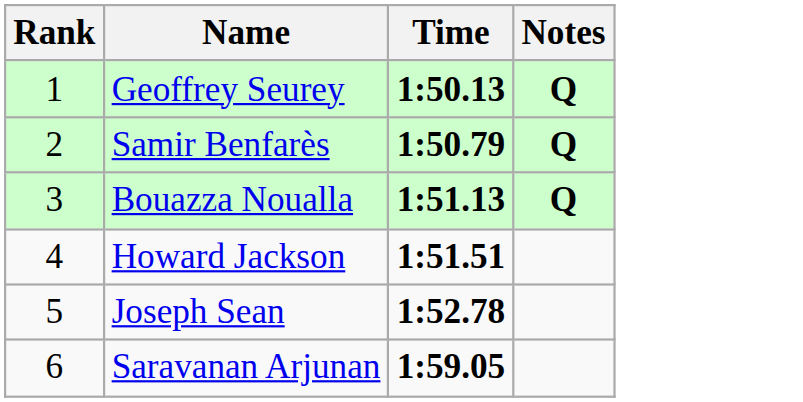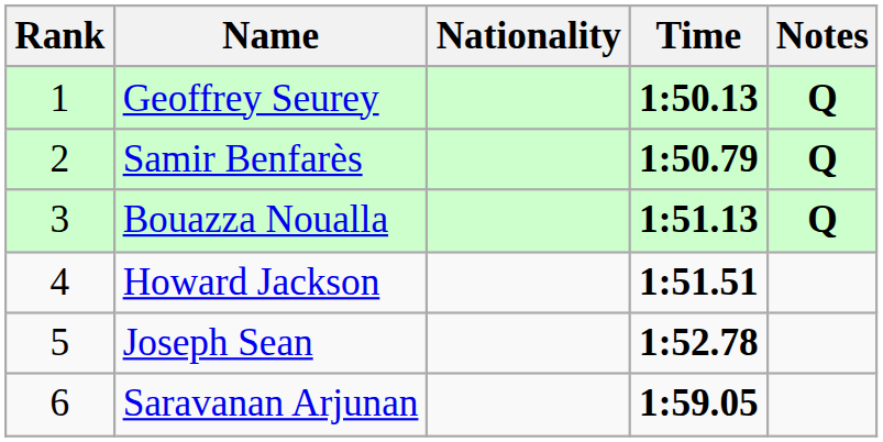+ column: Nationality
